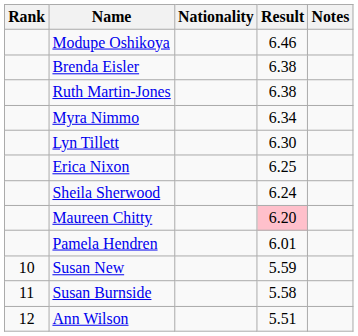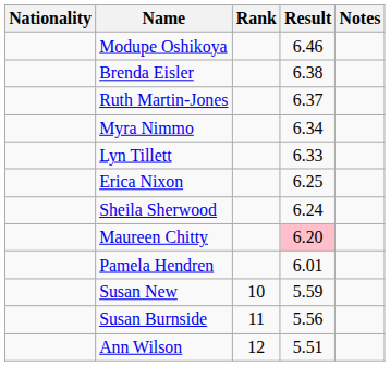columns swapped: Rank <-> Nationality
Ruth Martin-Jones | Result: 6.38 -> 6.37
Lyn Tillett | Result: 6.30 -> 6.33
Susan Burnside | Result: 5.58 -> 5.56
